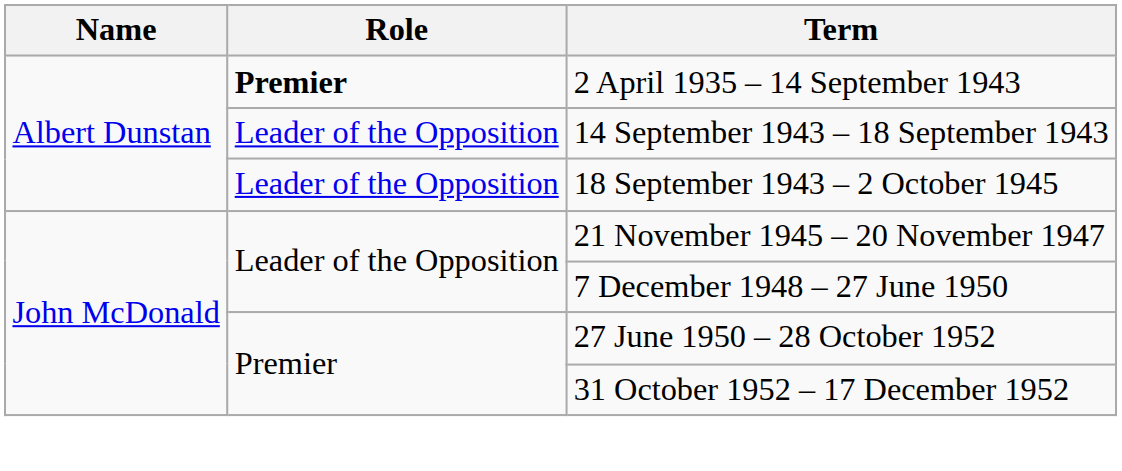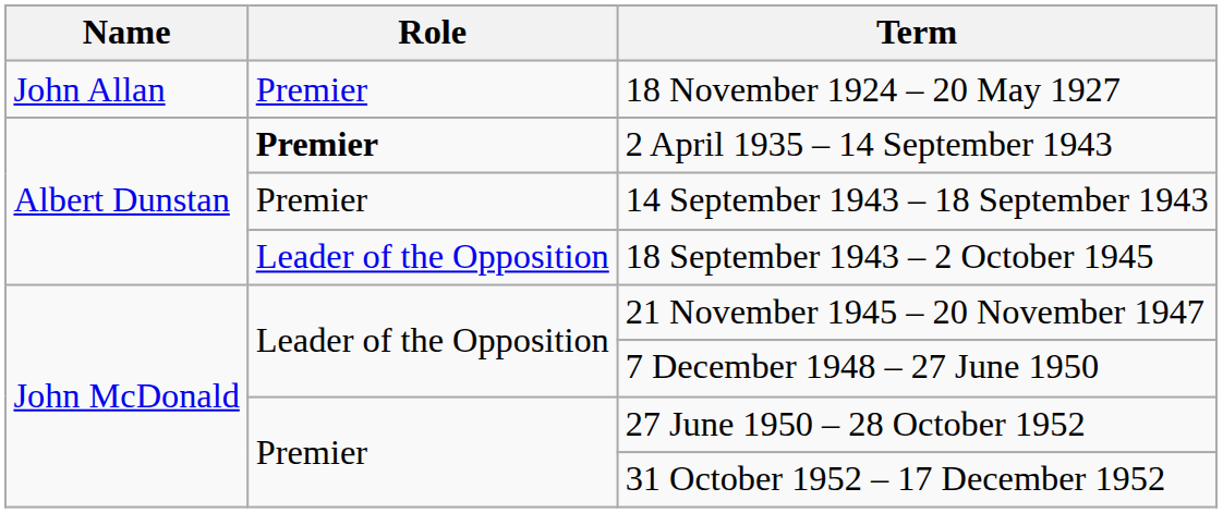+ row: John Allan | Premier | 18 November 1924 – 20 May 1927
14 September 1943 – 18 September 1943 | Role: Leader of the Opposition -> Premier
